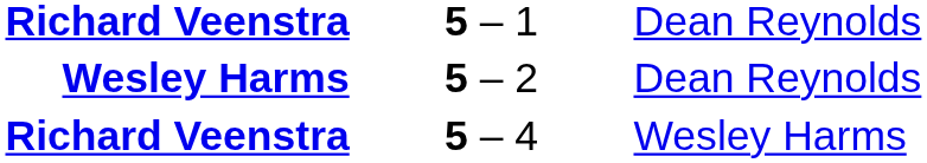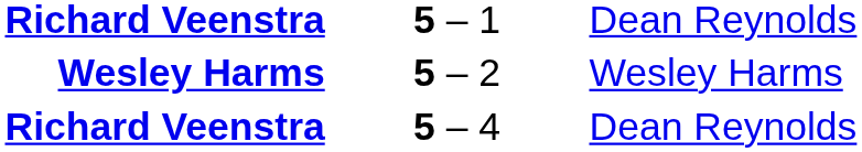5 – 2 | column 3: Dean Reynolds -> Wesley Harms
5 – 4 | column 3: Wesley Harms -> Dean Reynolds
